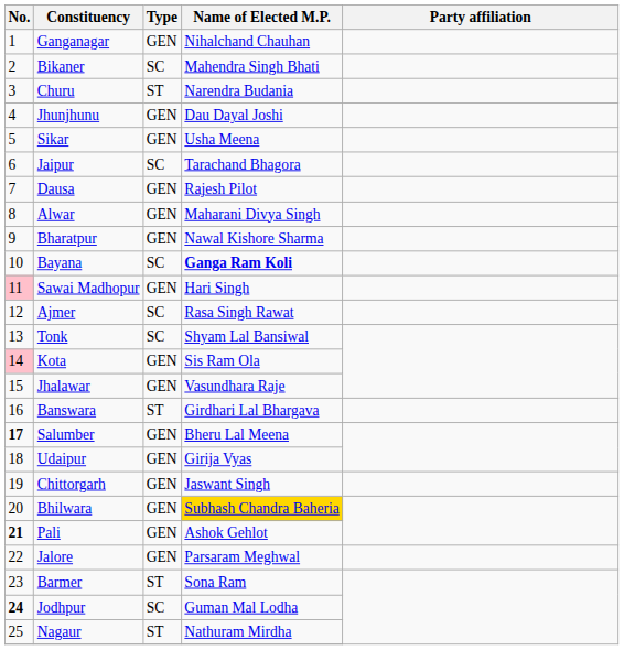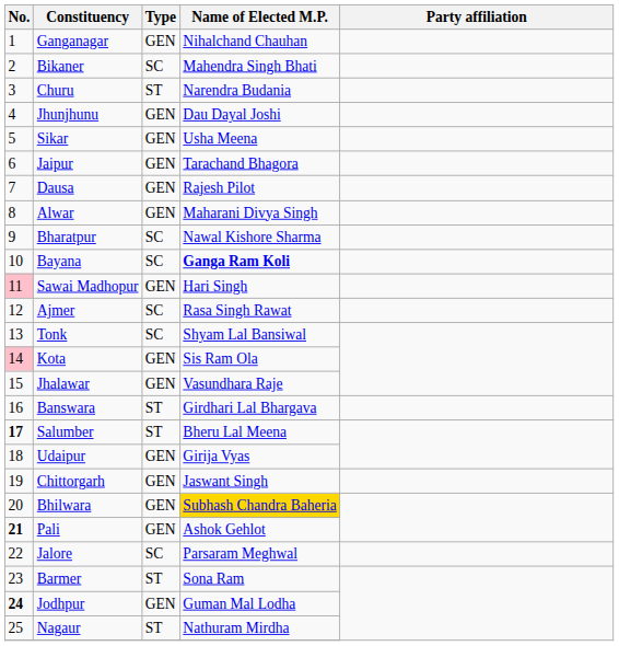Jaipur | Type: SC -> GEN
Bharatpur | Type: GEN -> SC
Salumber | Type: GEN -> ST
Jalore | Type: GEN -> SC
Jodhpur | Type: SC -> GEN
